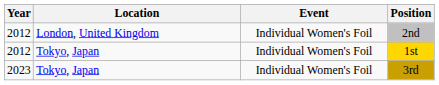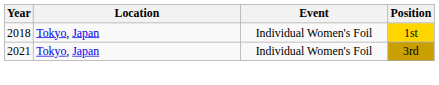- row: 2012 | London, United Kingdom | Individual Women's Foil | 2nd
1st | Year: 2012 -> 2018
3rd | Year: 2023 -> 2021
